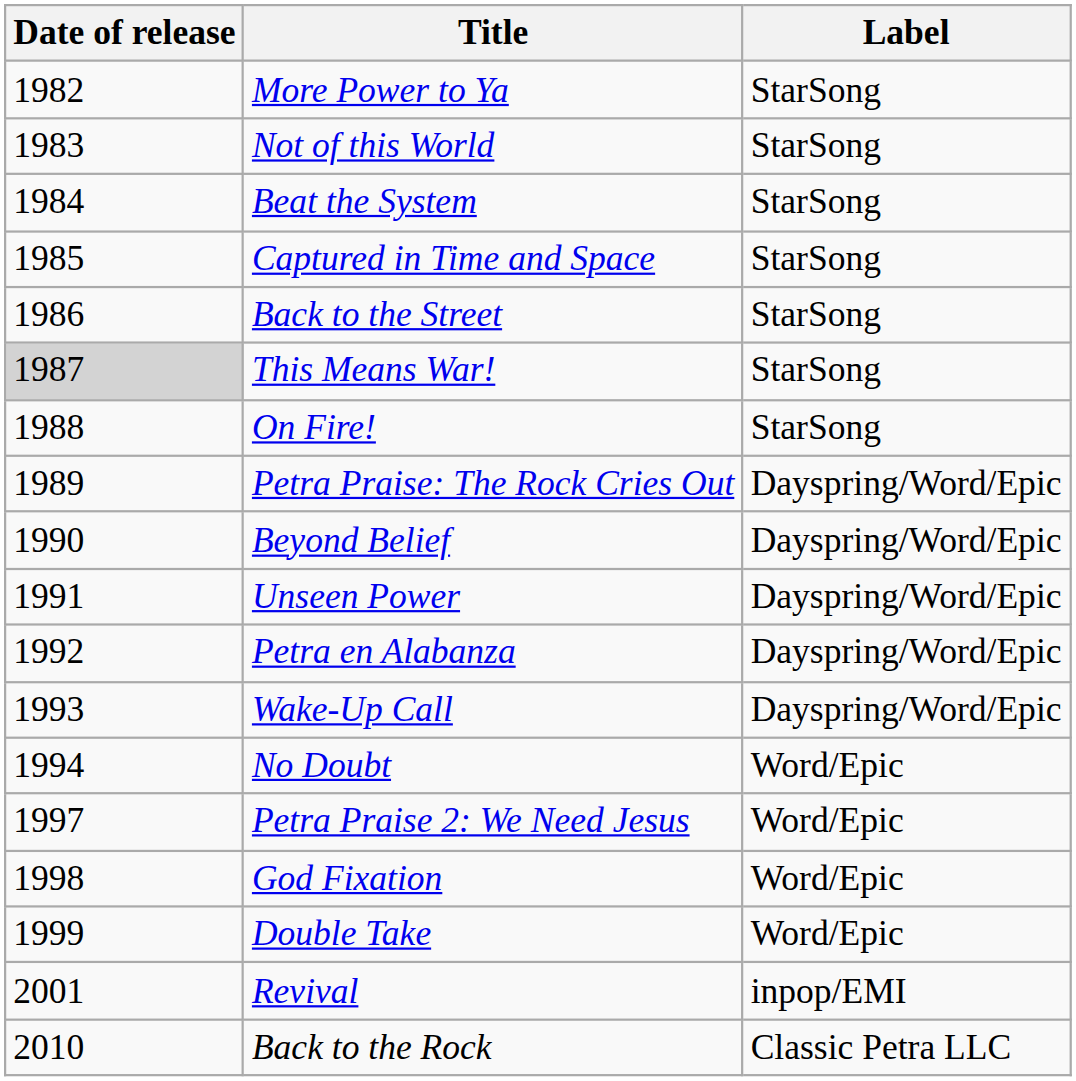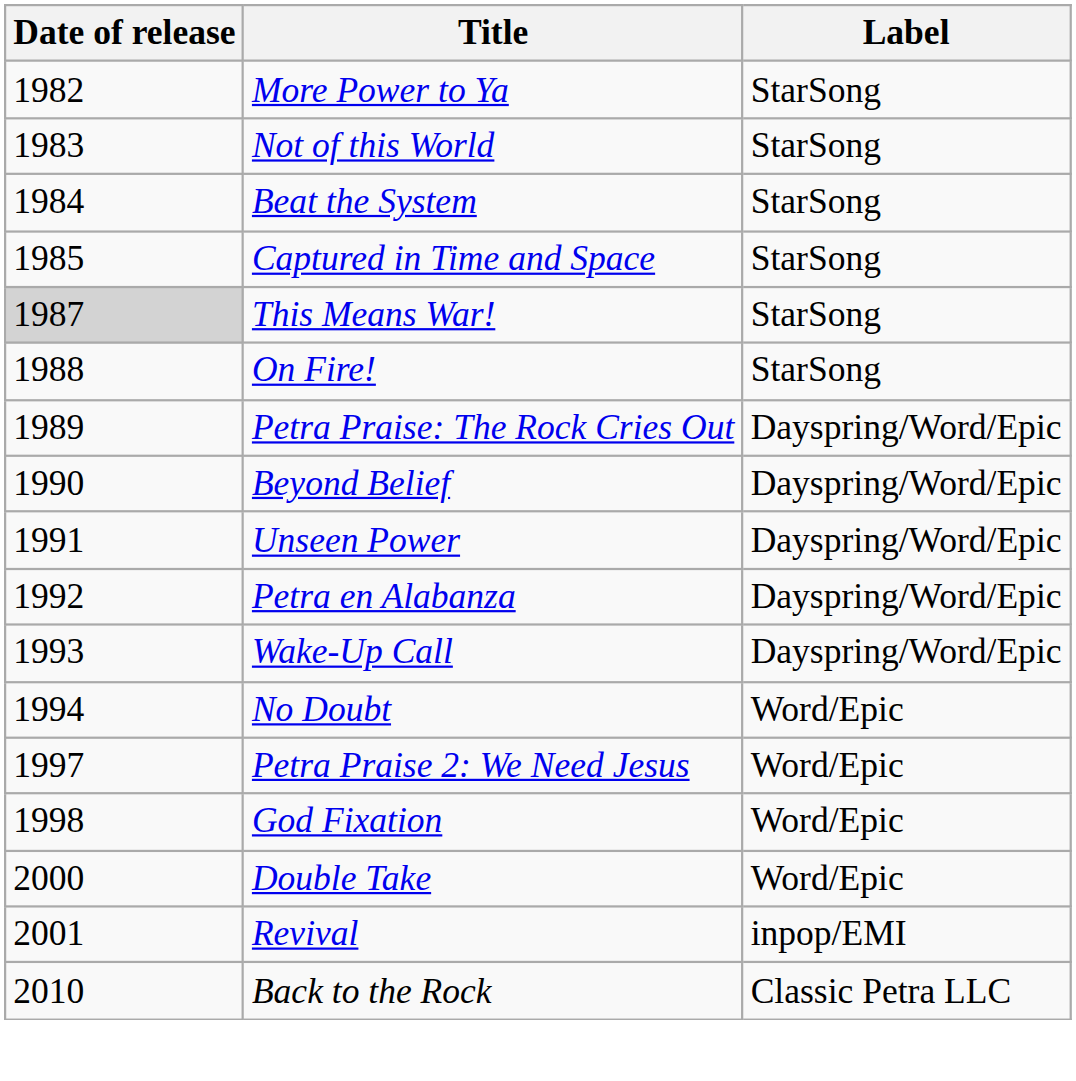- row: 1986 | Back to the Street | StarSong
Double Take | Date of release: 1999 -> 2000
